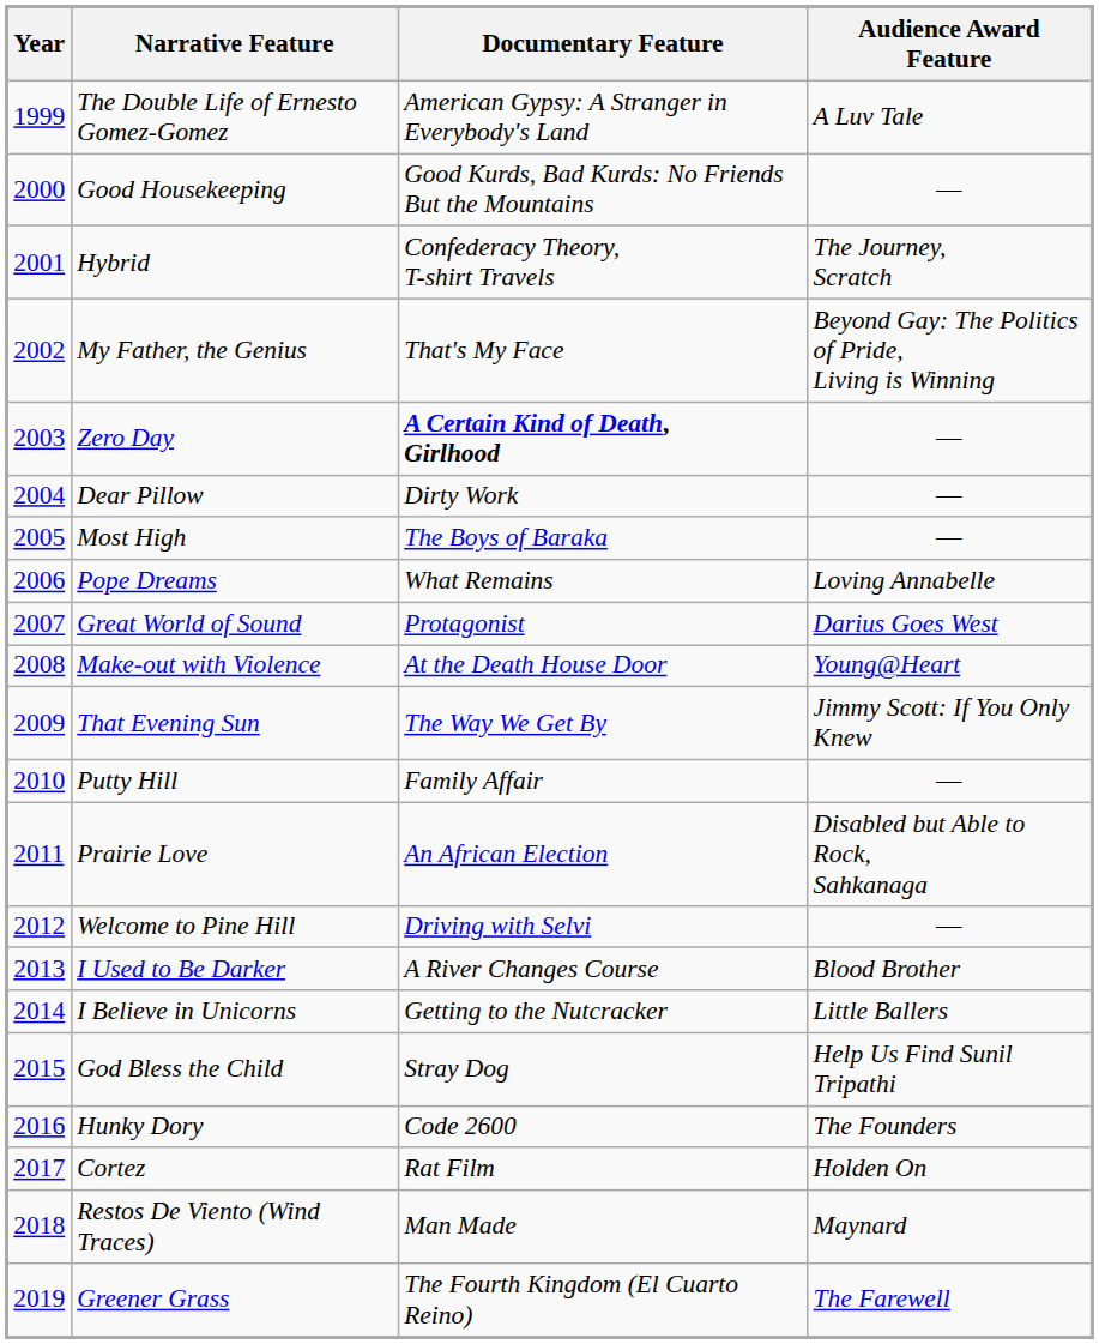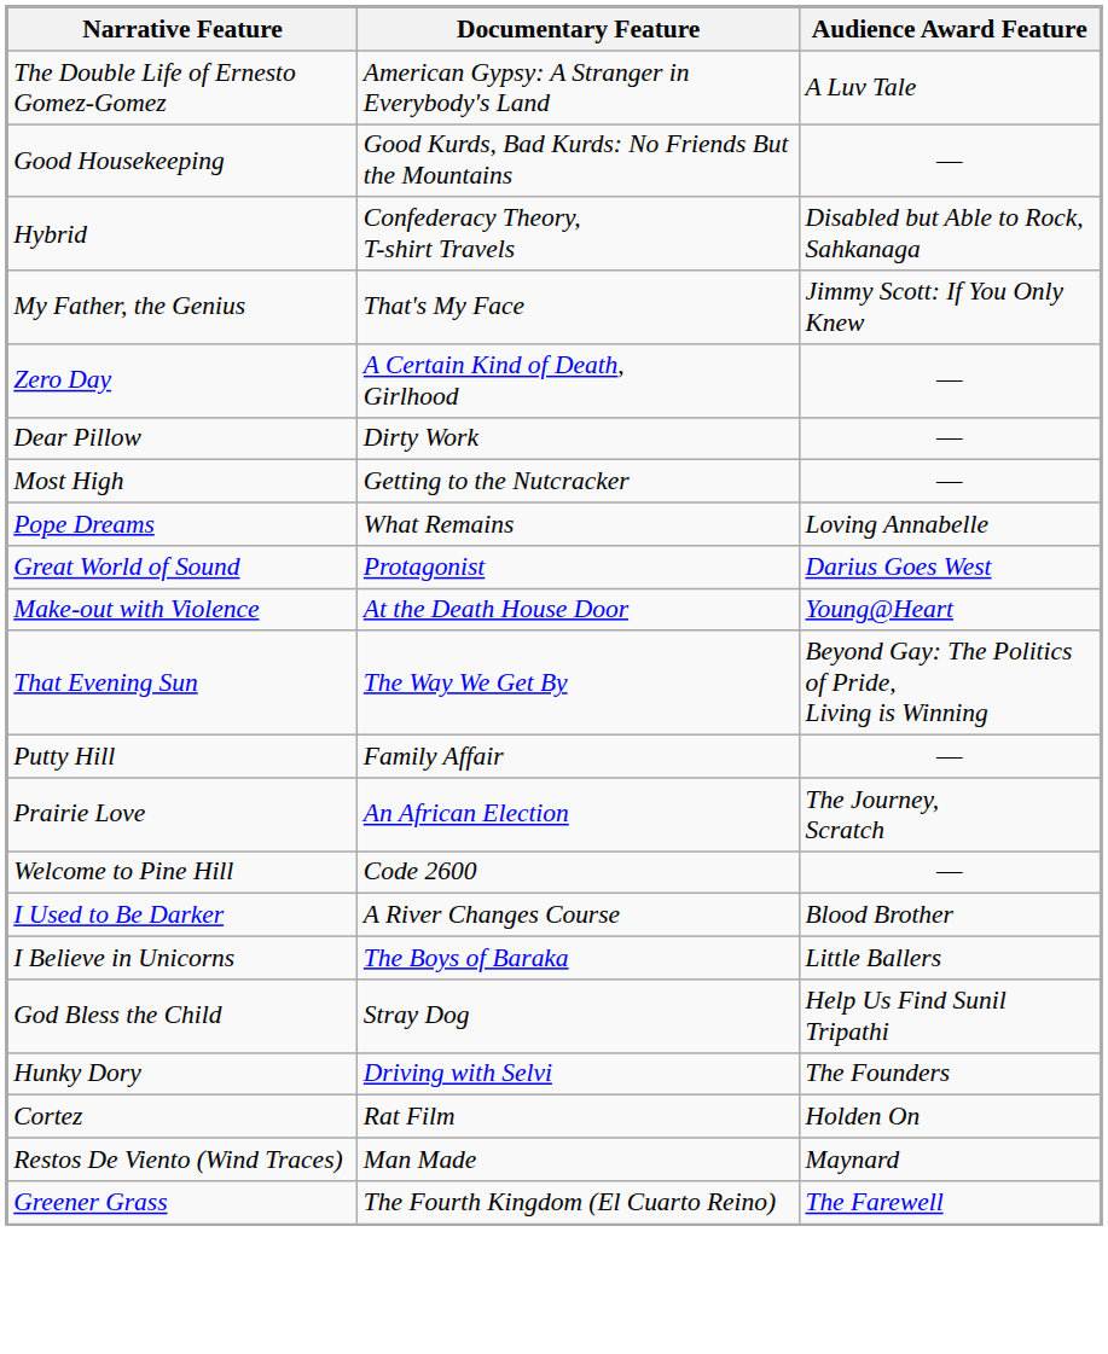- column: Year | 1999 | 2000 | 2001 | 2002 | 2003 | 2004 | 2005 | 2006 | 2007 | 2008 | 2009 | 2010 | 2011 | 2012 | 2013 | 2014 | 2015 | 2016 | 2017 | 2018 | 2019
Hybrid | Audience Award Feature: The Journey, Scratch -> Disabled but Able to Rock, Sahkanaga
My Father, the Genius | Audience Award Feature: Beyond Gay: The Politics of Pride, Living is Winning -> Jimmy Scott: If You Only Knew
Zero Day | Documentary Feature: bold -> normal
Most High | Documentary Feature: The Boys of Baraka -> Getting to the Nutcracker
That Evening Sun | Audience Award Feature: Jimmy Scott: If You Only Knew -> Beyond Gay: The Politics of Pride, Living is Winning
Prairie Love | Audience Award Feature: Disabled but Able to Rock, Sahkanaga -> The Journey, Scratch
Welcome to Pine Hill | Documentary Feature: Driving with Selvi -> Code 2600
I Believe in Unicorns | Documentary Feature: Getting to the Nutcracker -> The Boys of Baraka
Hunky Dory | Documentary Feature: Code 2600 -> Driving with Selvi
